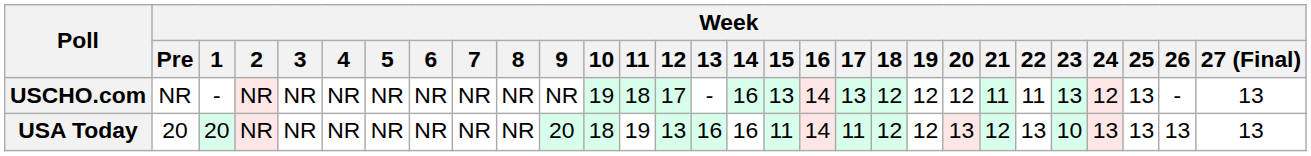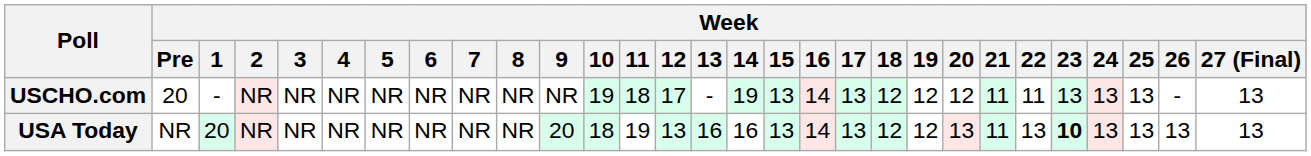USCHO.com | Week / Pre: NR -> 20
USCHO.com | Week / 14: 16 -> 19
USCHO.com | Week / 24: 12 -> 13
USA Today | Week / Pre: 20 -> NR
USA Today | Week / 15: 11 -> 13
USA Today | Week / 17: 11 -> 13
USA Today | Week / 21: 12 -> 11
USA Today | Week / 23: normal -> bold
